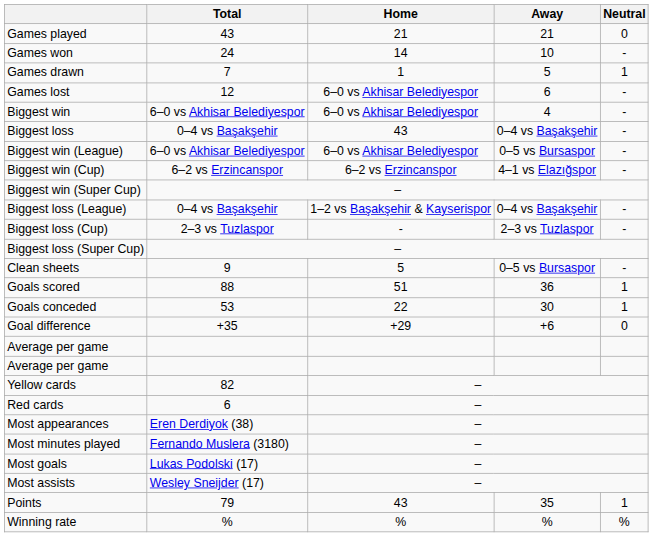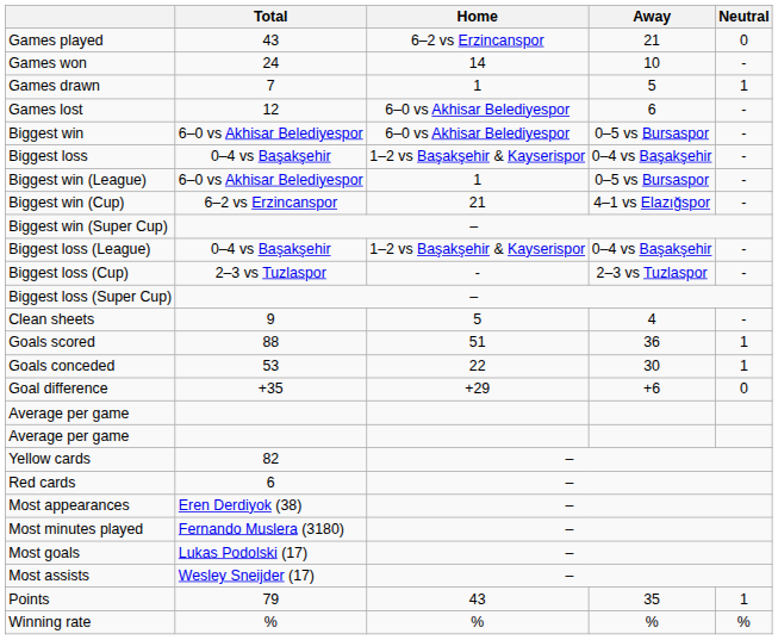Games played | Home: 21 -> 6–2 vs Erzincanspor
Biggest win | Away: 4 -> 0–5 vs Bursaspor
Biggest loss | Home: 43 -> 1–2 vs Başakşehir & Kayserispor
Biggest win (League) | Home: 6–0 vs Akhisar Belediyespor -> 1
Biggest win (Cup) | Home: 6–2 vs Erzincanspor -> 21
Clean sheets | Away: 0–5 vs Bursaspor -> 4
